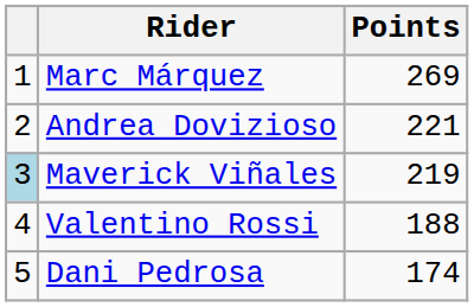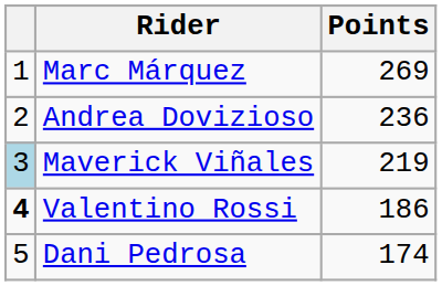Andrea Dovizioso | Points: 221 -> 236
Valentino Rossi | column 1: normal -> bold
Valentino Rossi | Points: 188 -> 186
